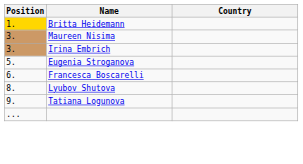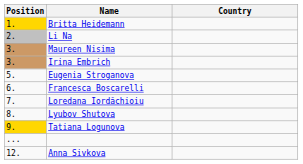+ row: 2. | Li Na
+ row: 7. | Loredana Iordăchioiu
Tatiana Logunova | Position: no background -> gold background
+ row: 12. | Anna Sivkova
